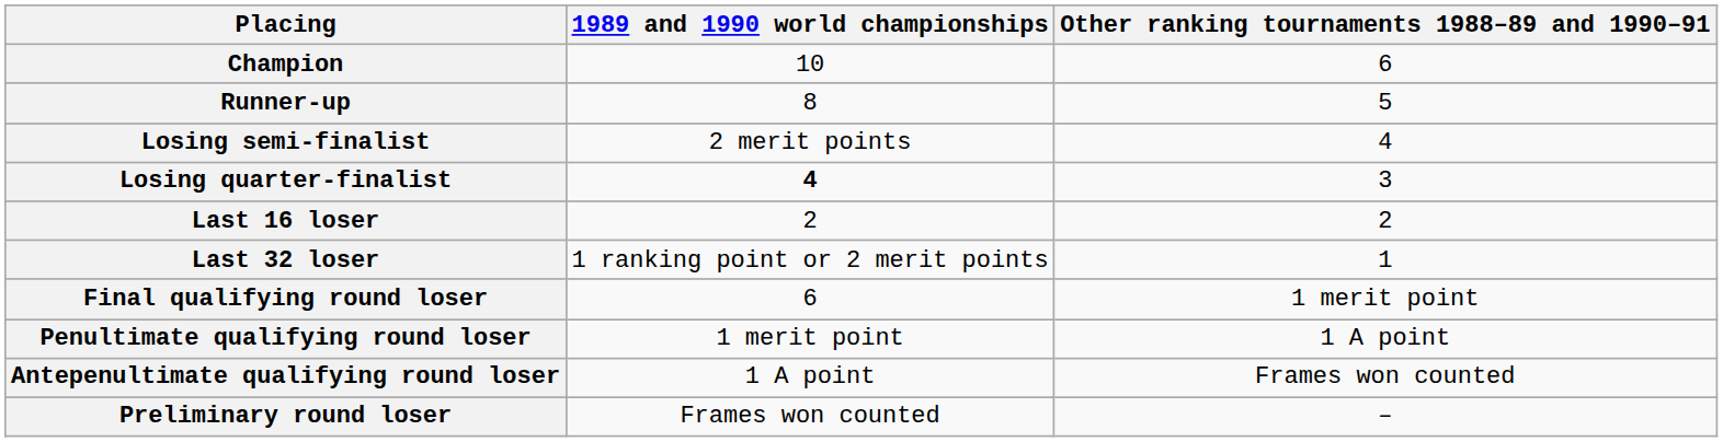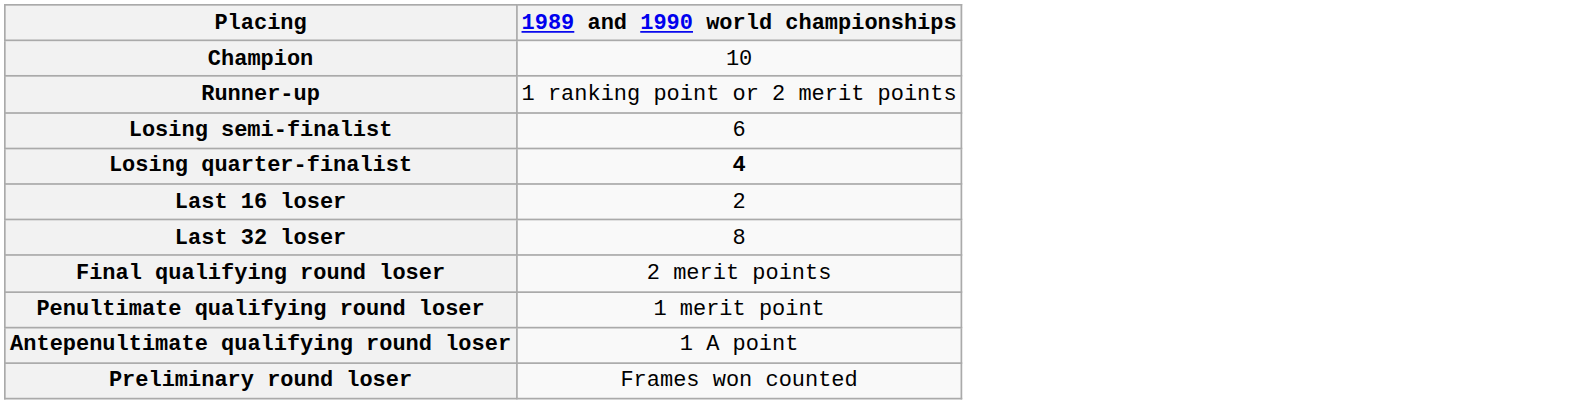- column: Other ranking tournaments 1988–89 and 1990–91 | 6 | 5 | 4 | 3 | 2 | 1 | 1 merit point | 1 A point | Frames won counted | –
Runner-up | 1989 and 1990 world championships: 8 -> 1 ranking point or 2 merit points
Losing semi-finalist | 1989 and 1990 world championships: 2 merit points -> 6
Last 32 loser | 1989 and 1990 world championships: 1 ranking point or 2 merit points -> 8
Final qualifying round loser | 1989 and 1990 world championships: 6 -> 2 merit points
